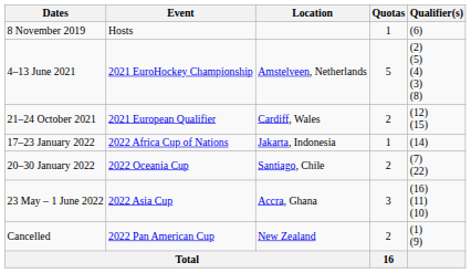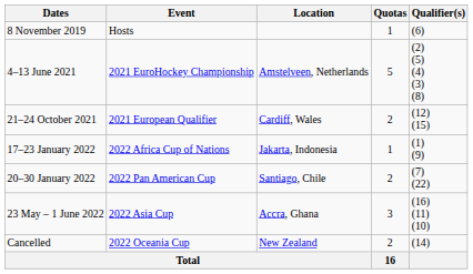17–23 January 2022 | Qualifier(s): (14) -> (1) (9)
20–30 January 2022 | Event: 2022 Oceania Cup -> 2022 Pan American Cup
Cancelled | Event: 2022 Pan American Cup -> 2022 Oceania Cup
Cancelled | Qualifier(s): (1) (9) -> (14)
